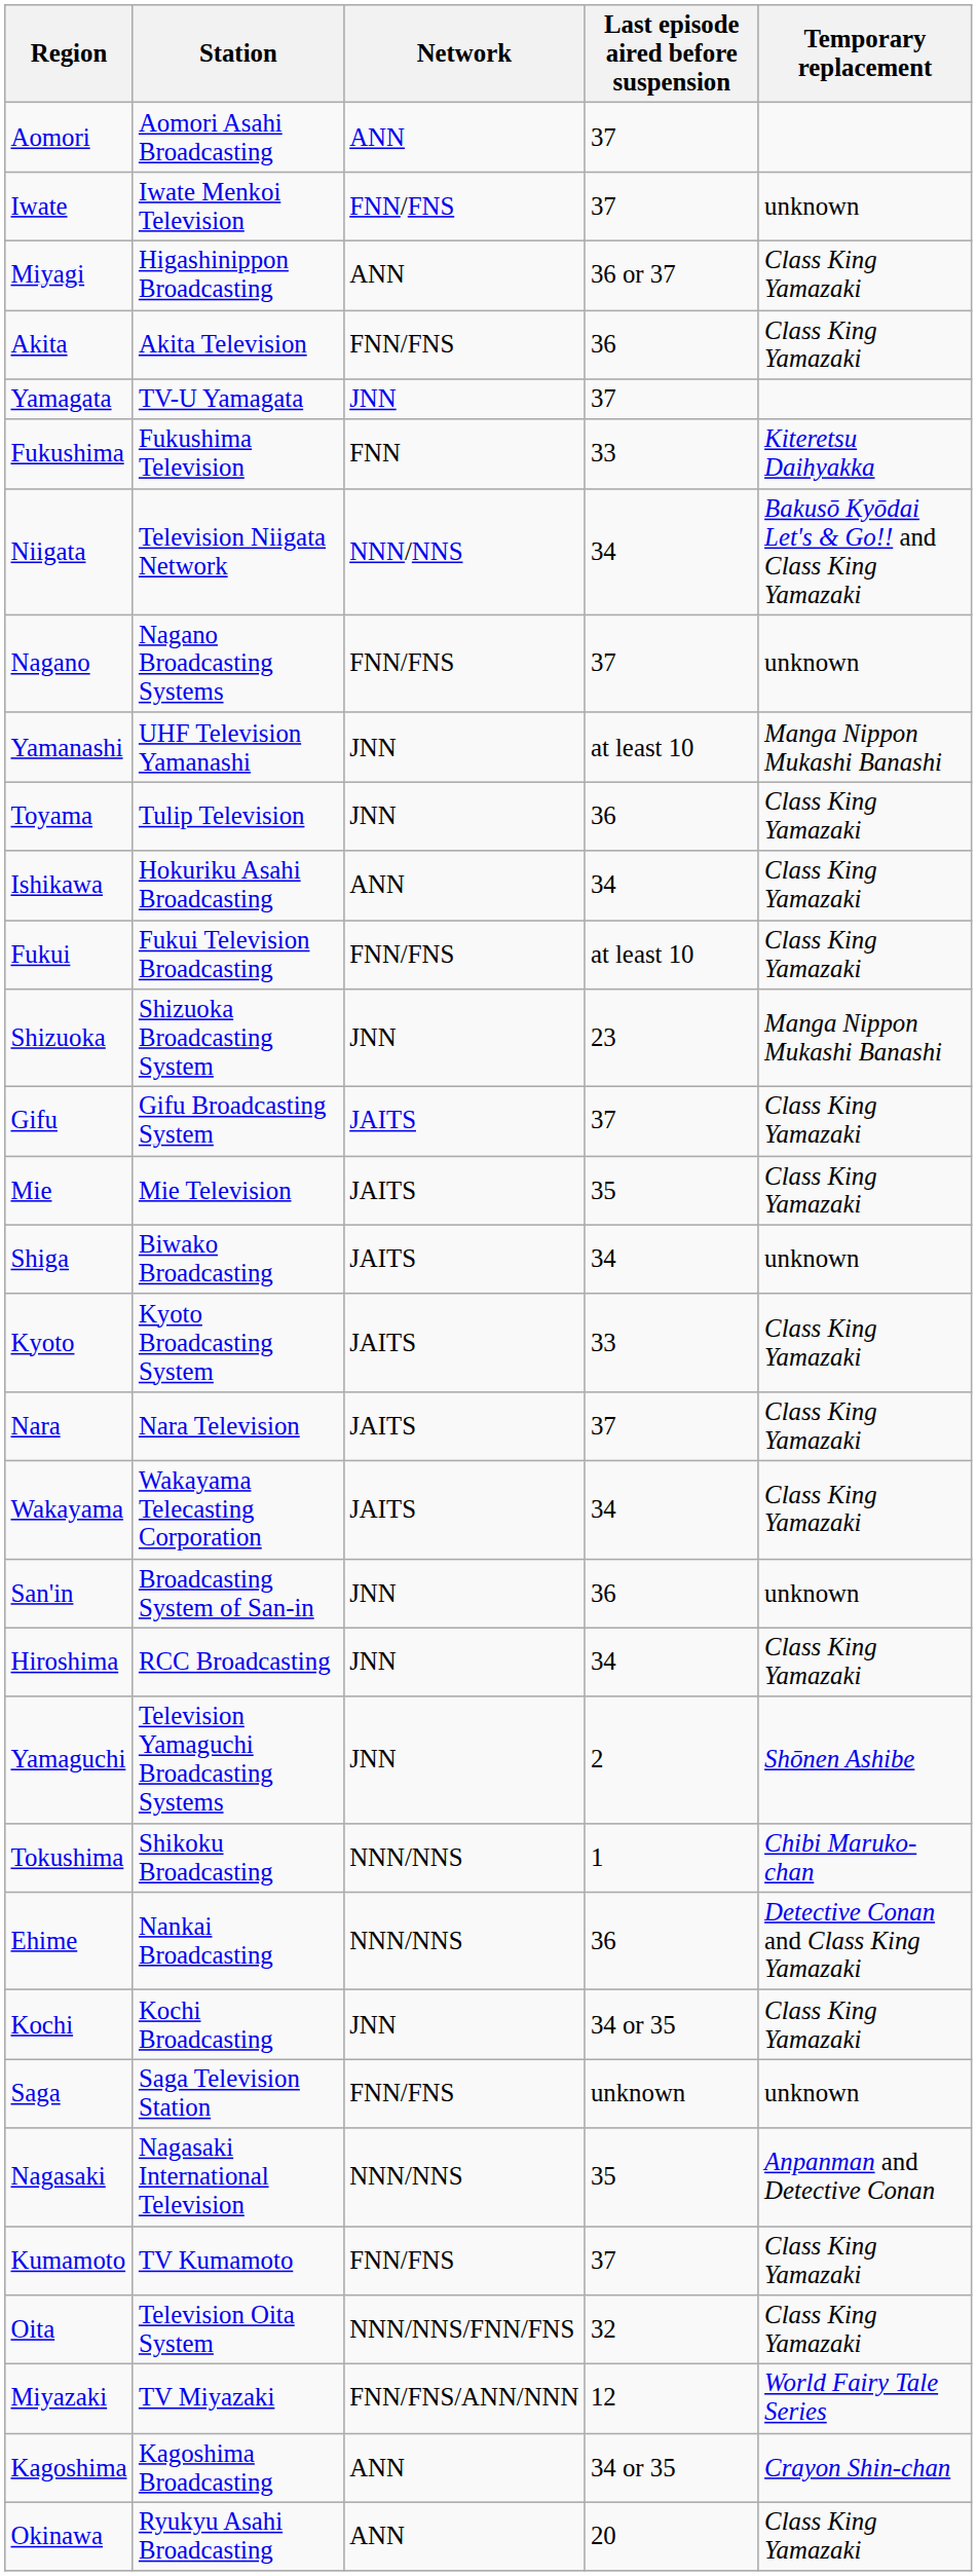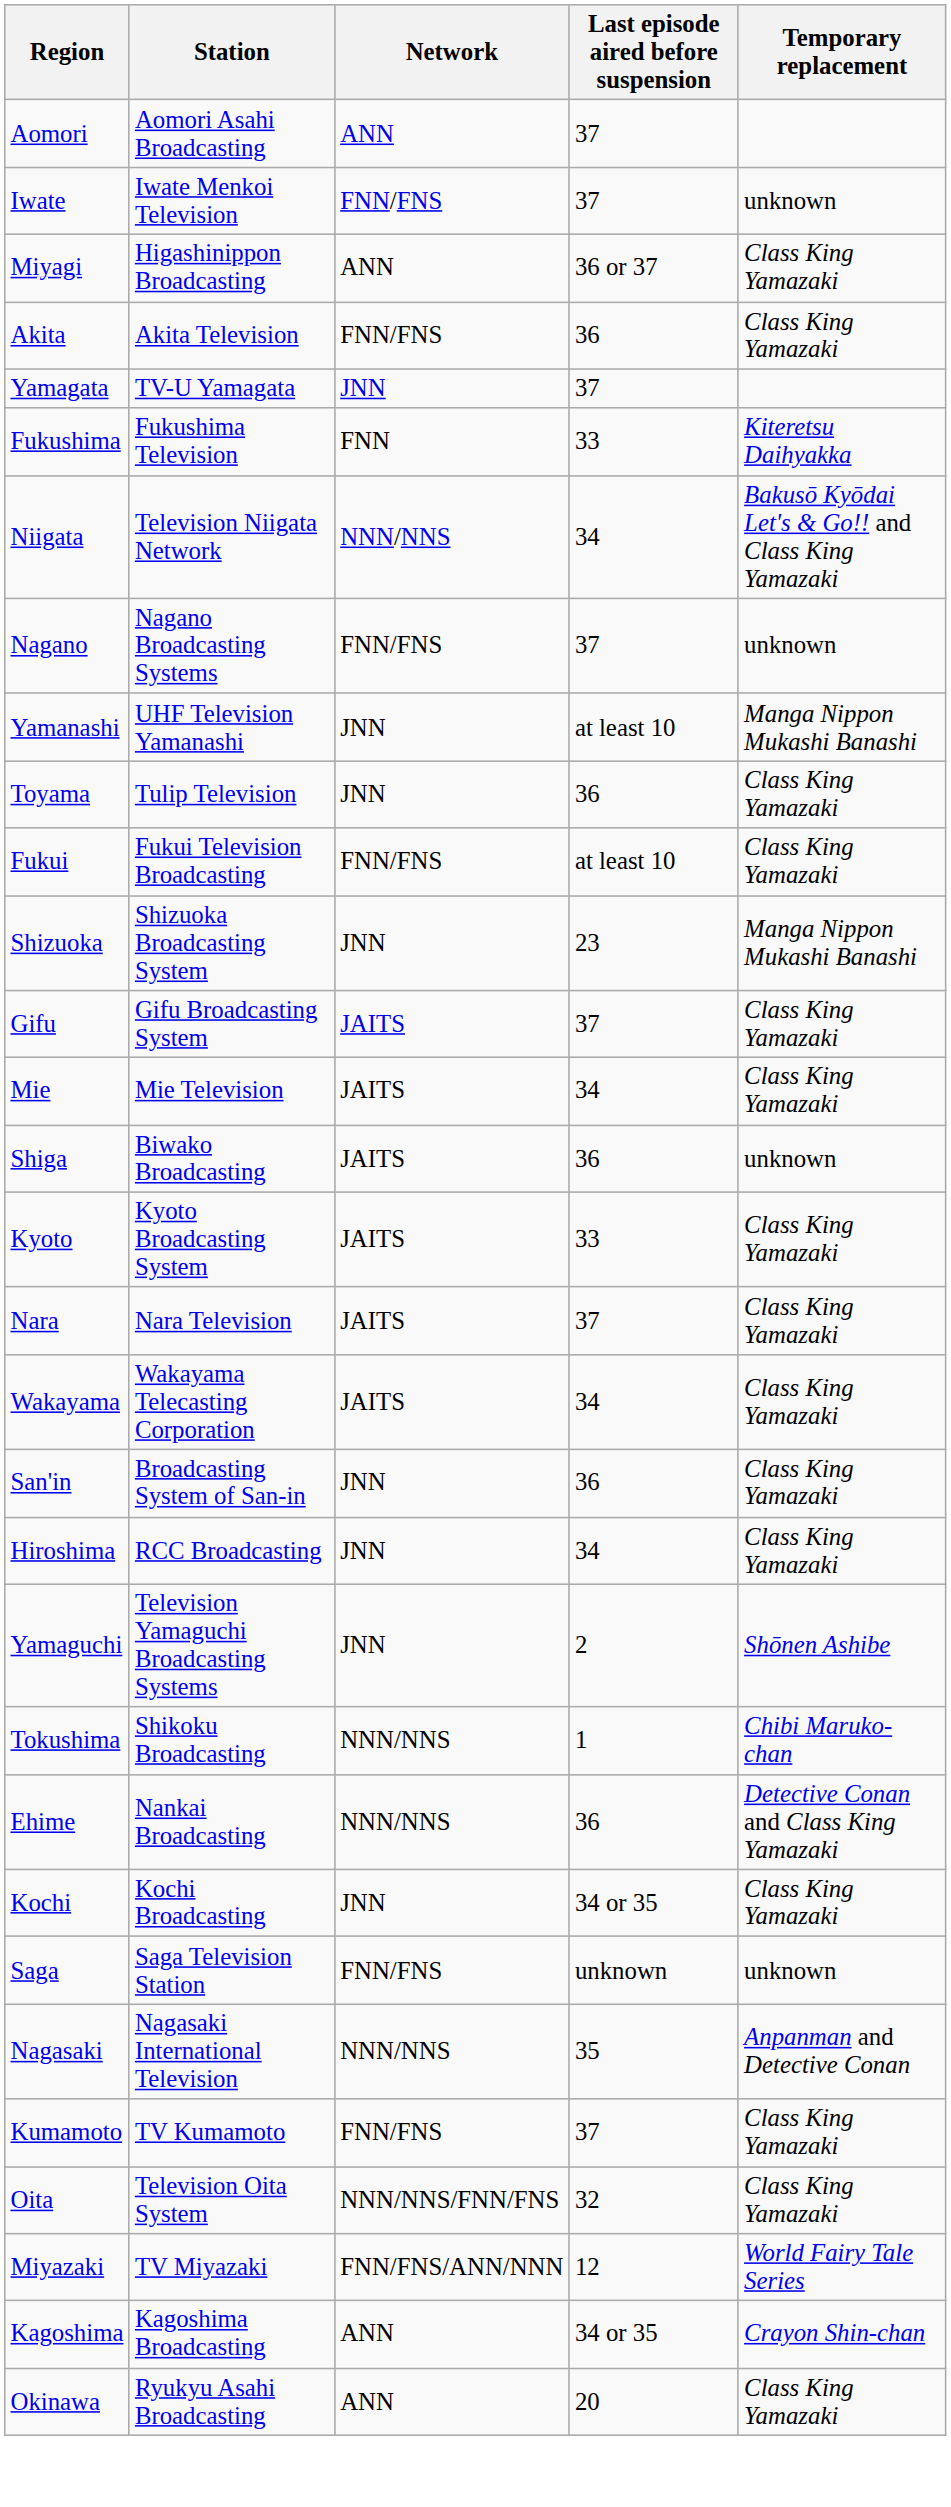- row: Ishikawa | Hokuriku Asahi Broadcasting | ANN | 34 | Class King Yamazaki
Mie | Last episode aired before suspension: 35 -> 34
Shiga | Last episode aired before suspension: 34 -> 36
San'in | Temporary replacement: unknown -> Class King Yamazaki
